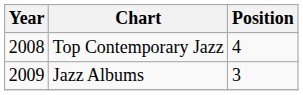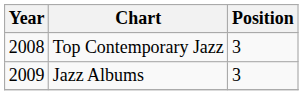Top Contemporary Jazz | Position: 4 -> 3
